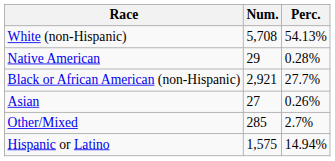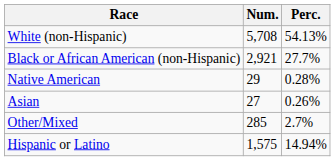rows swapped: Black or African American (non-Hispanic) <-> Native American
